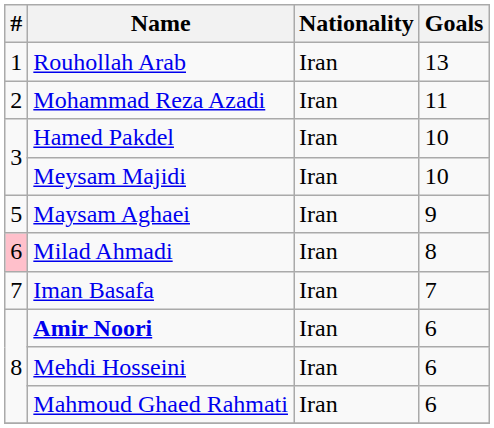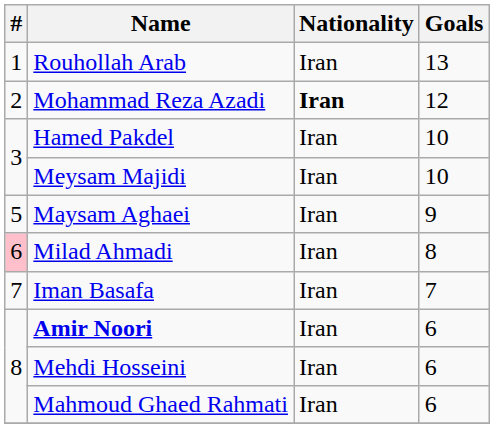Mohammad Reza Azadi | Nationality: normal -> bold
Mohammad Reza Azadi | Goals: 11 -> 12
